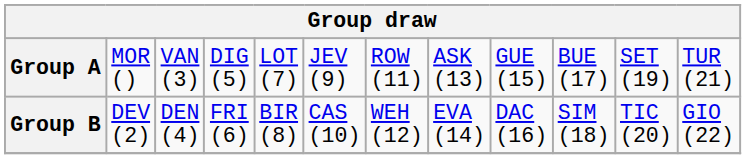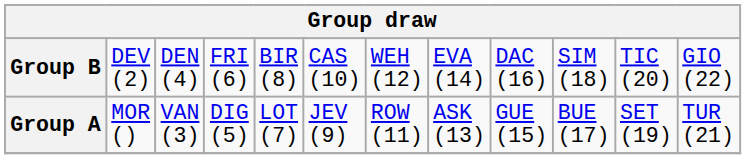rows swapped: Group A <-> Group B
